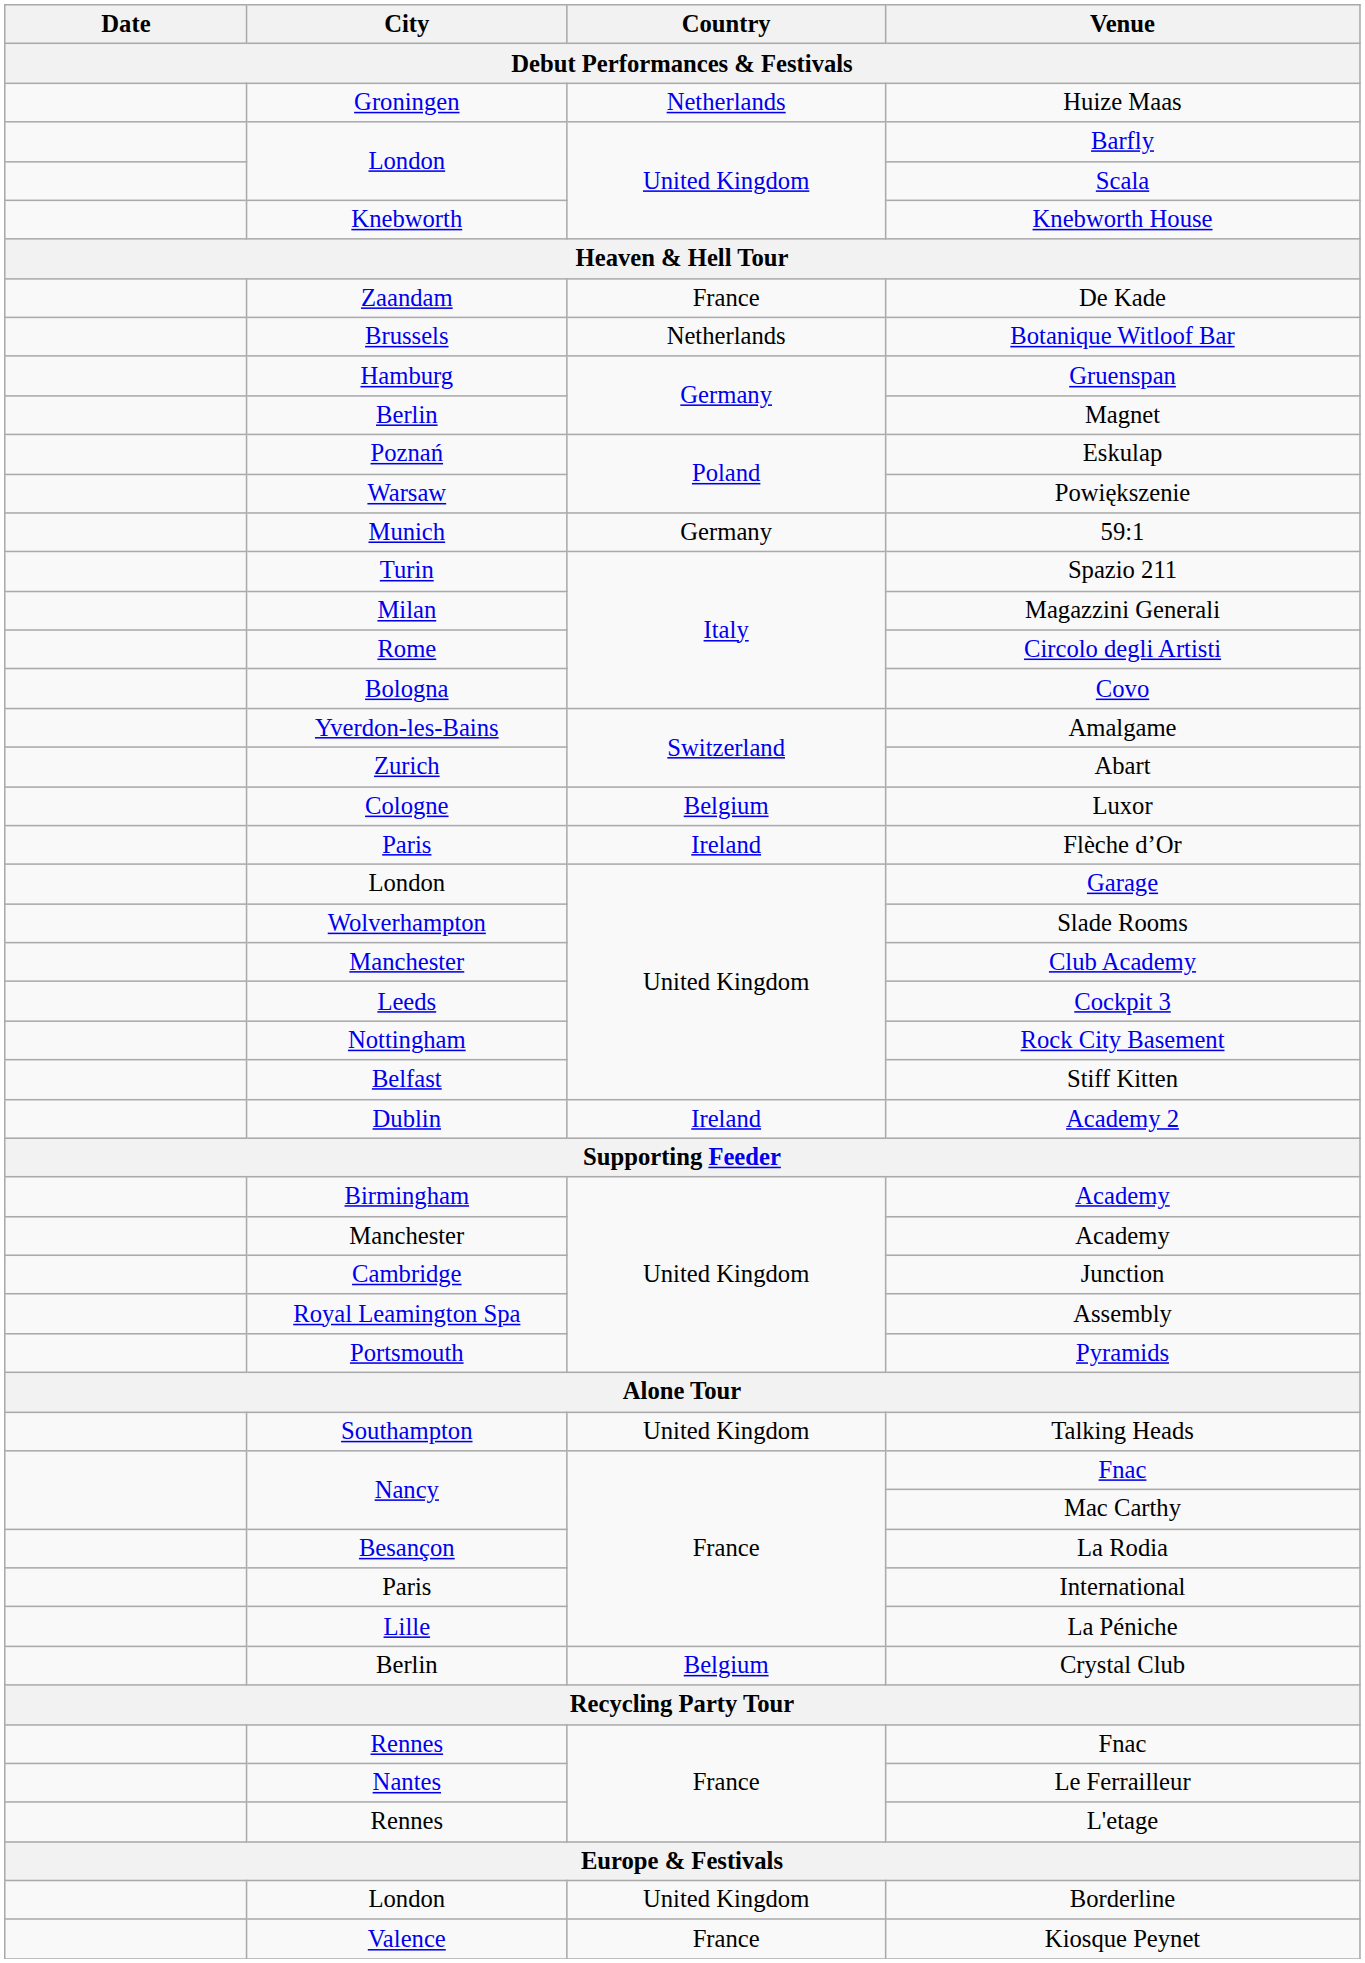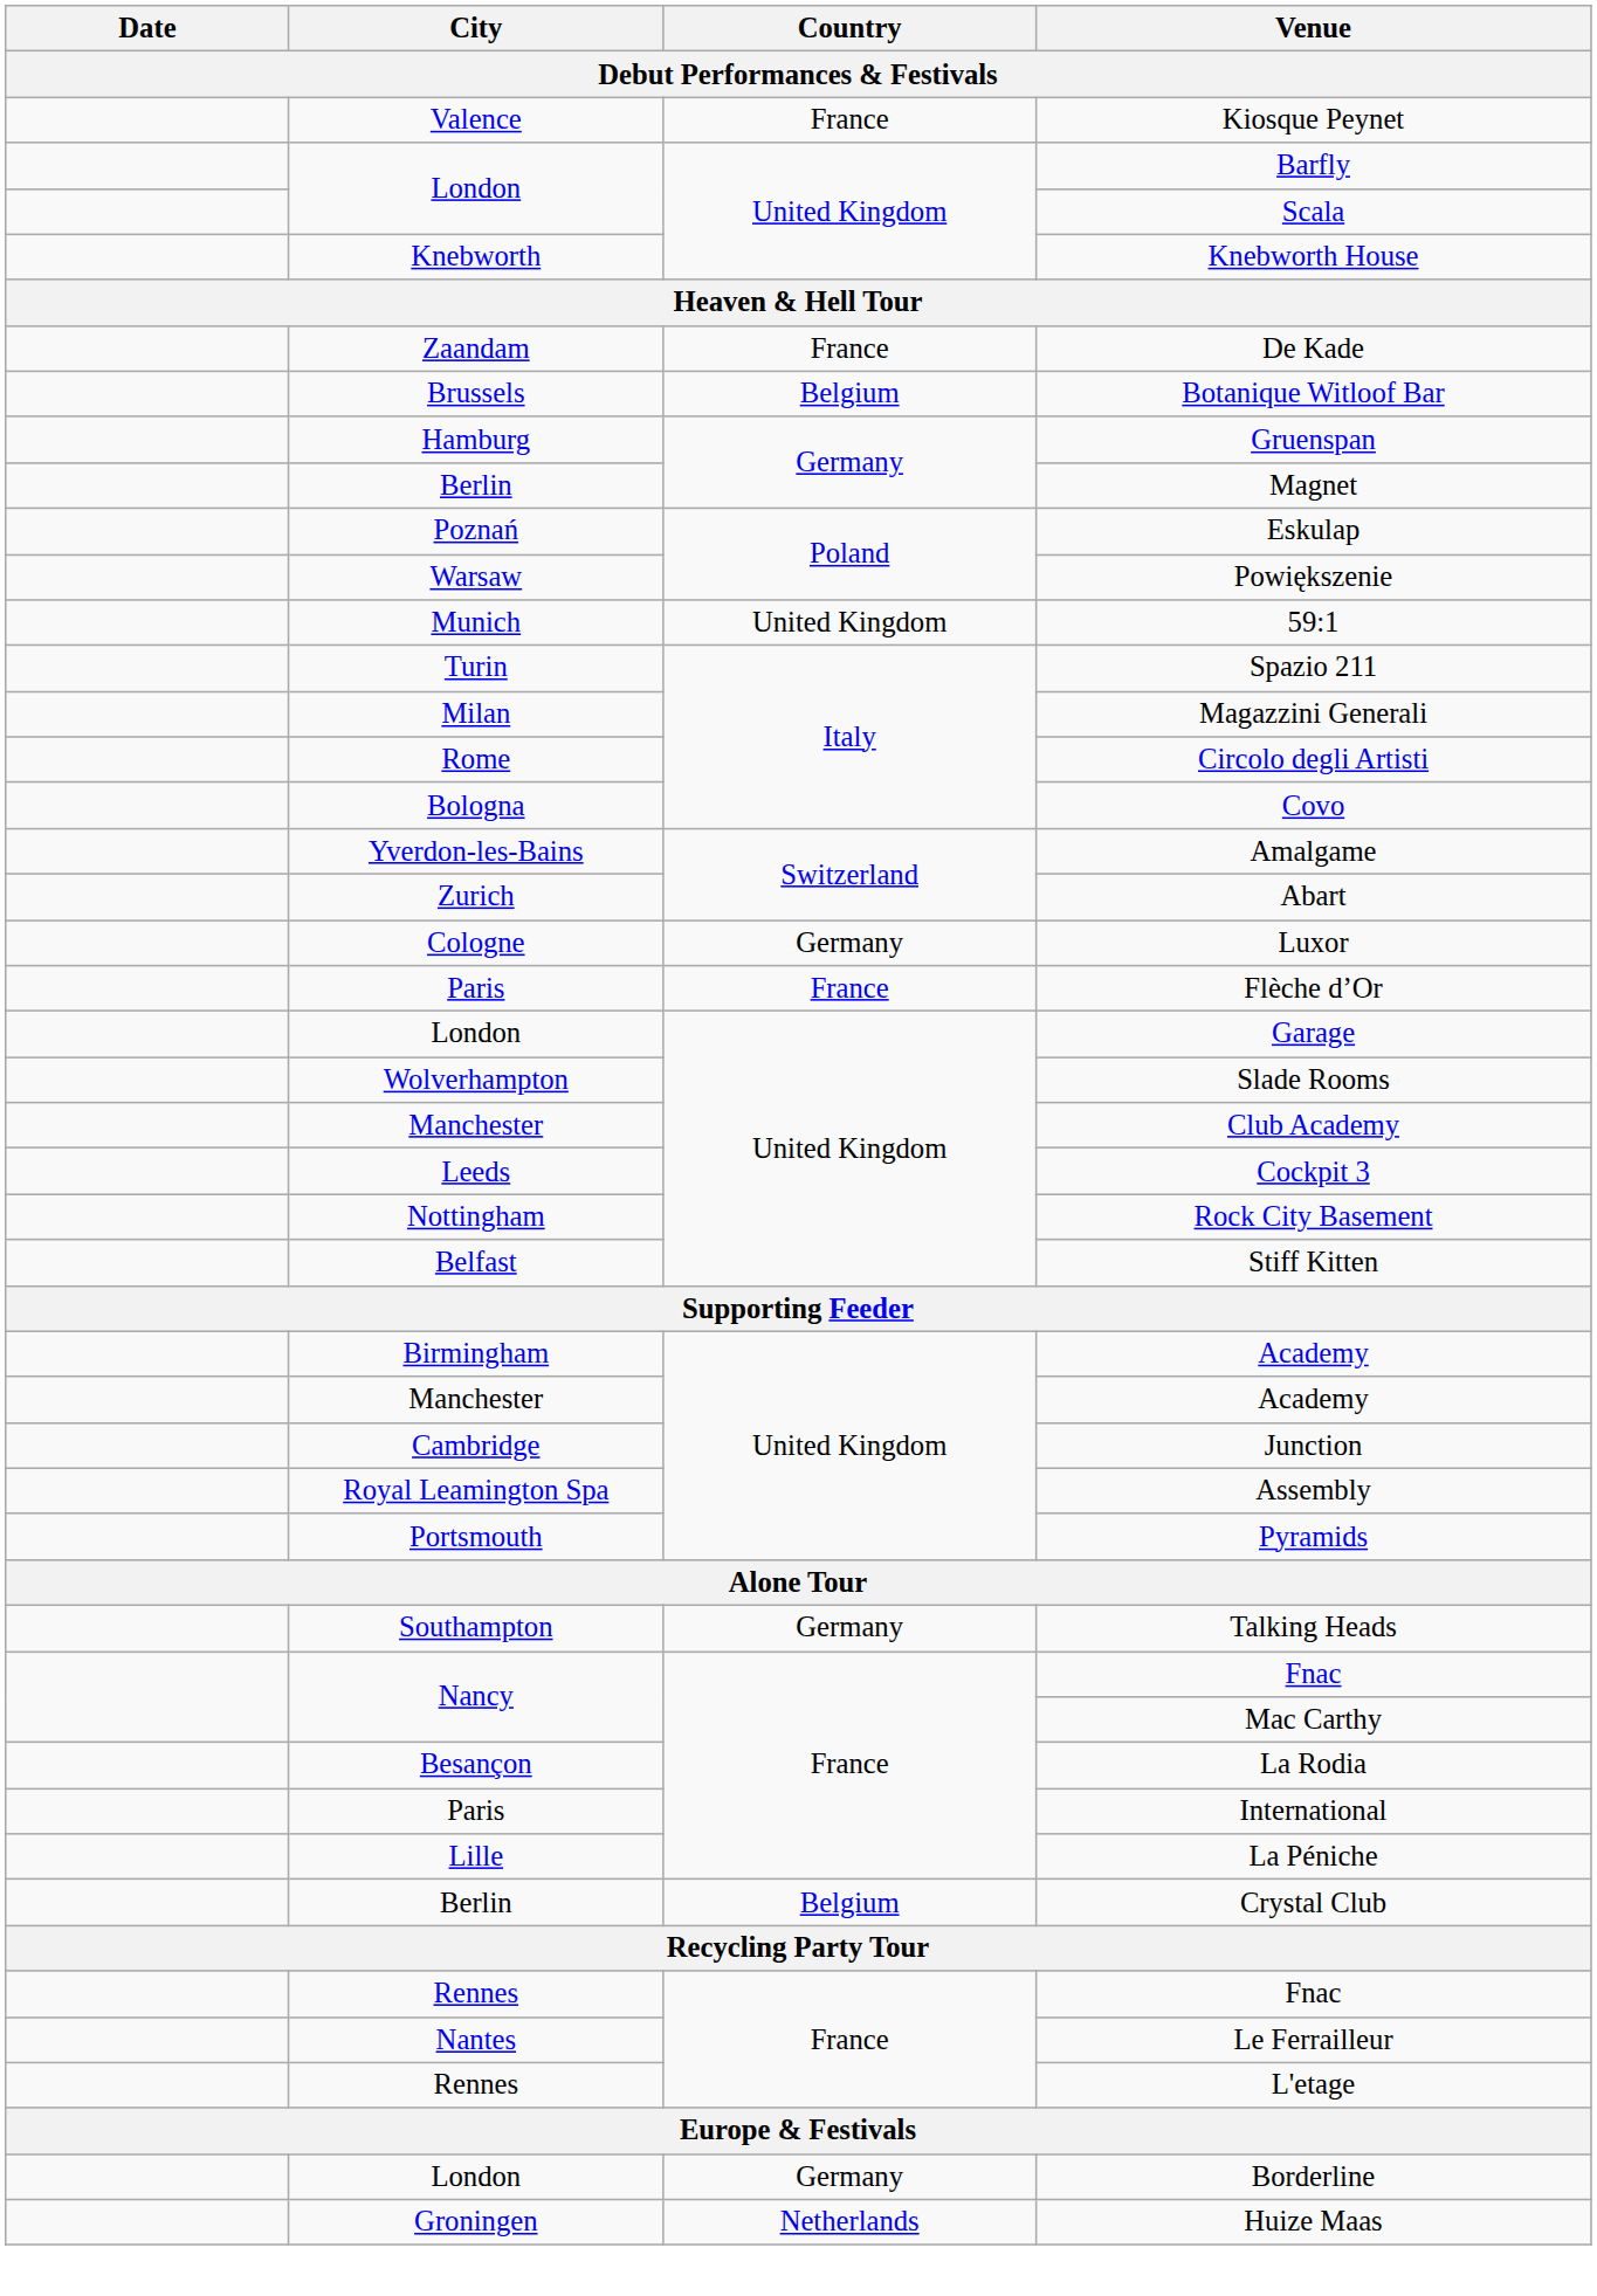rows swapped: Huize Maas <-> Kiosque Peynet
Botanique Witloof Bar | Country: Netherlands -> Belgium
59:1 | Country: Germany -> United Kingdom
Luxor | Country: Belgium -> Germany
Flèche d’Or | Country: Ireland -> France
- row: Dublin | Ireland | Academy 2
Talking Heads | Country: United Kingdom -> Germany
Borderline | Country: United Kingdom -> Germany
